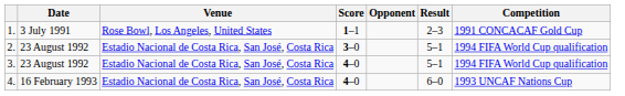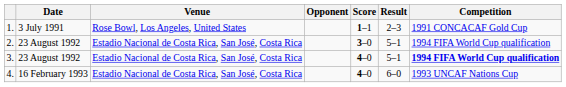columns swapped: Opponent <-> Score
3. | Competition: normal -> bold
